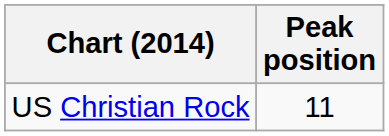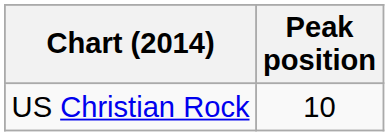US Christian Rock | Peak position: 11 -> 10
